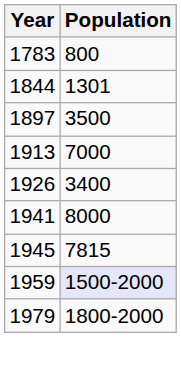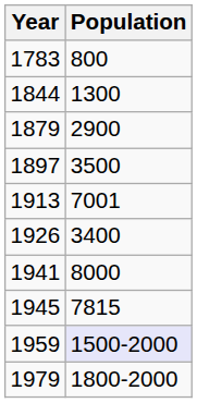1844 | Population: 1301 -> 1300
+ row: 1879 | 2900
1913 | Population: 7000 -> 7001
